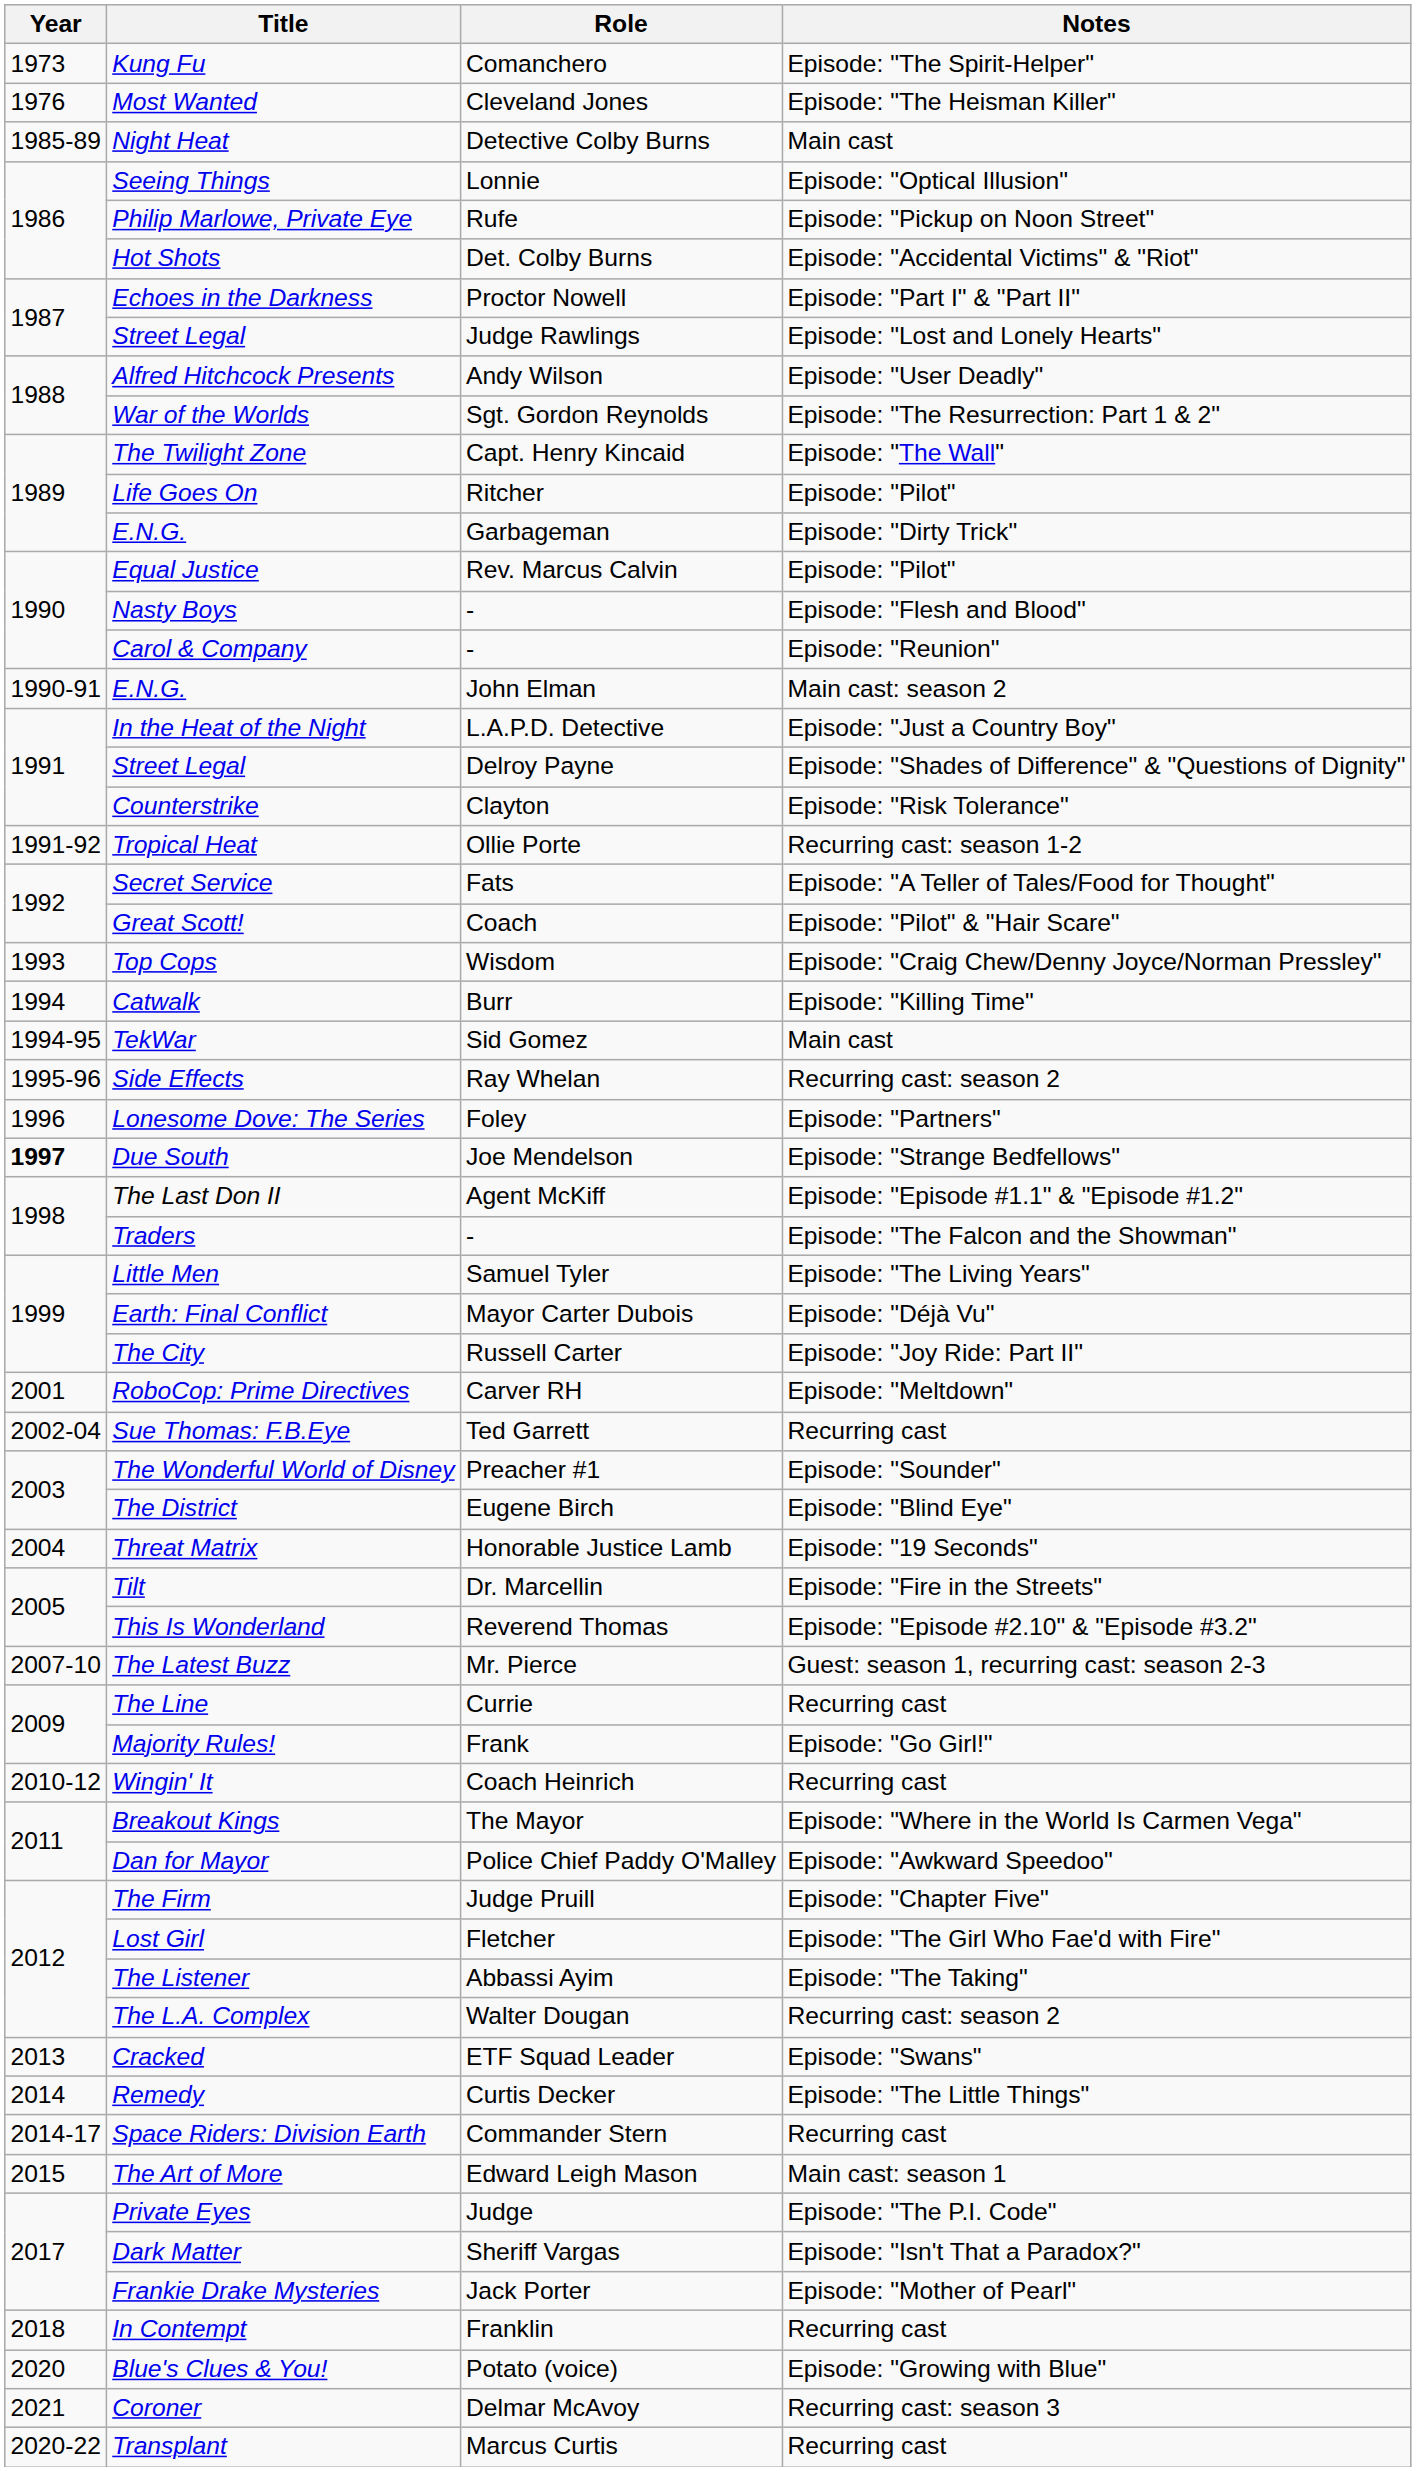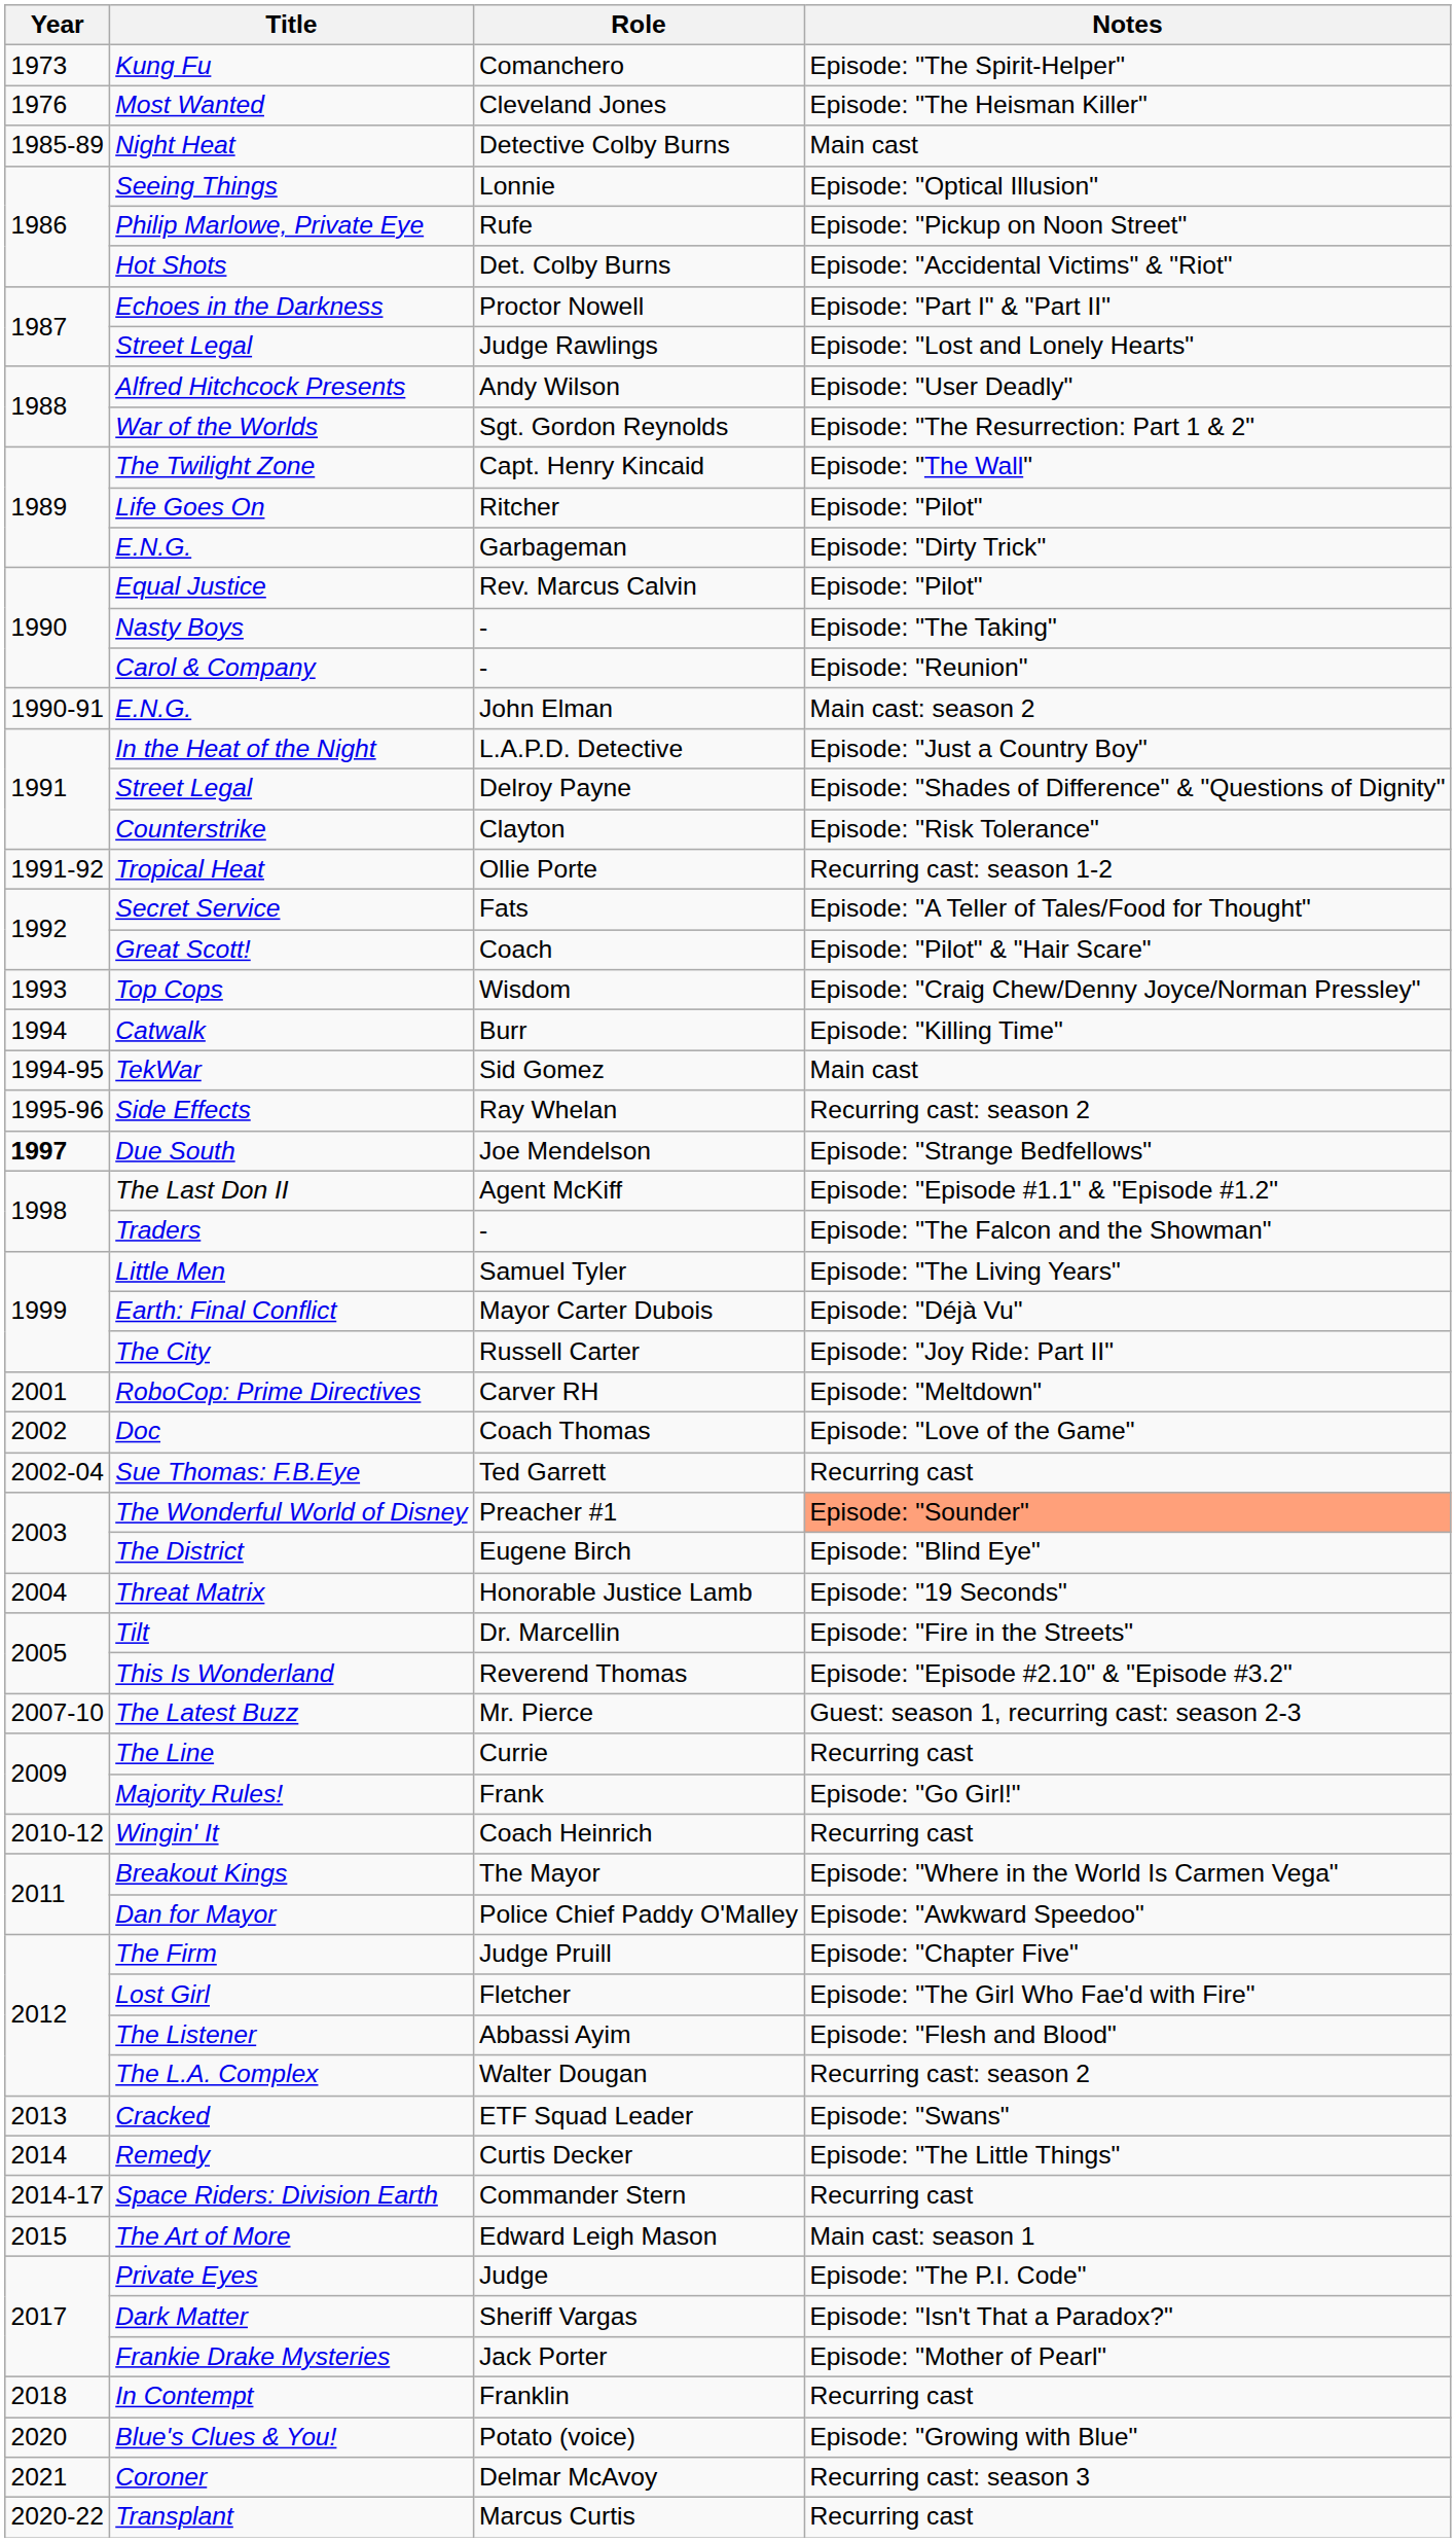Nasty Boys | Notes: Episode: "Flesh and Blood" -> Episode: "The Taking"
- row: 1996 | Lonesome Dove: The Series | Foley | Episode: "Partners"
+ row: 2002 | Doc | Coach Thomas | Episode: "Love of the Game"
The Wonderful World of Disney | Notes: no background -> lightsalmon background
The Listener | Notes: Episode: "The Taking" -> Episode: "Flesh and Blood"
